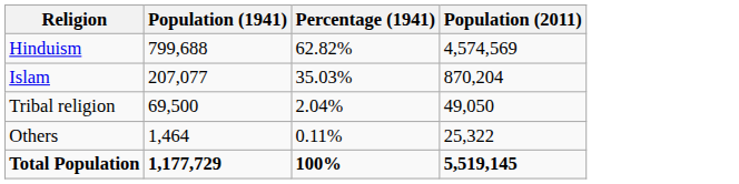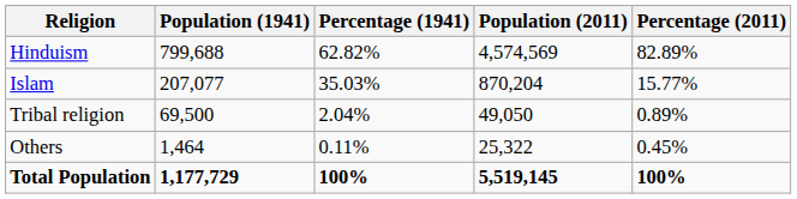+ column: Percentage (2011) | 82.89% | 15.77% | 0.89% | 0.45% | 100%
